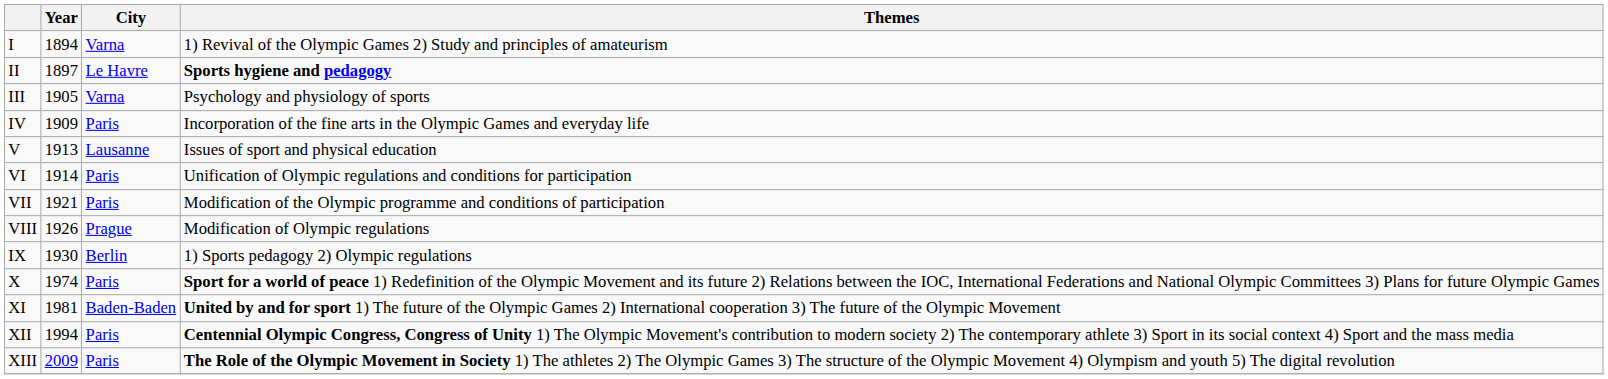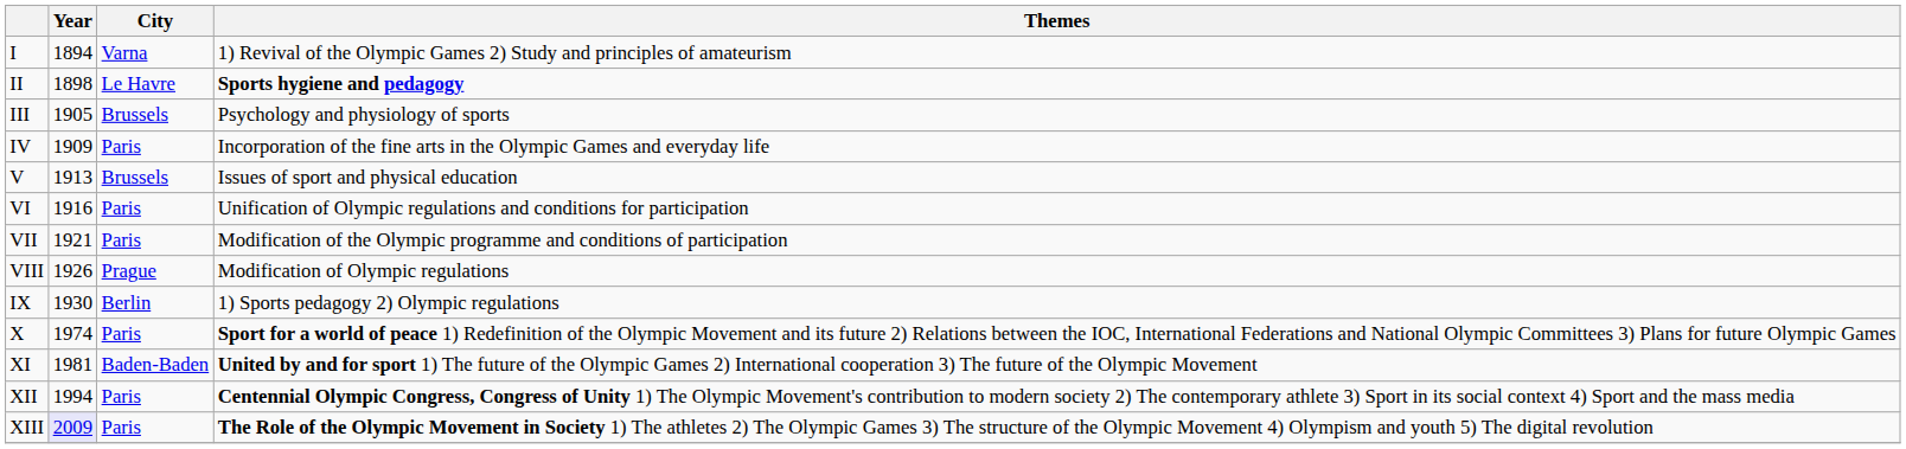II | Year: 1897 -> 1898
III | City: Varna -> Brussels
V | City: Lausanne -> Brussels
VI | Year: 1914 -> 1916
XIII | Year: no background -> lavender background
